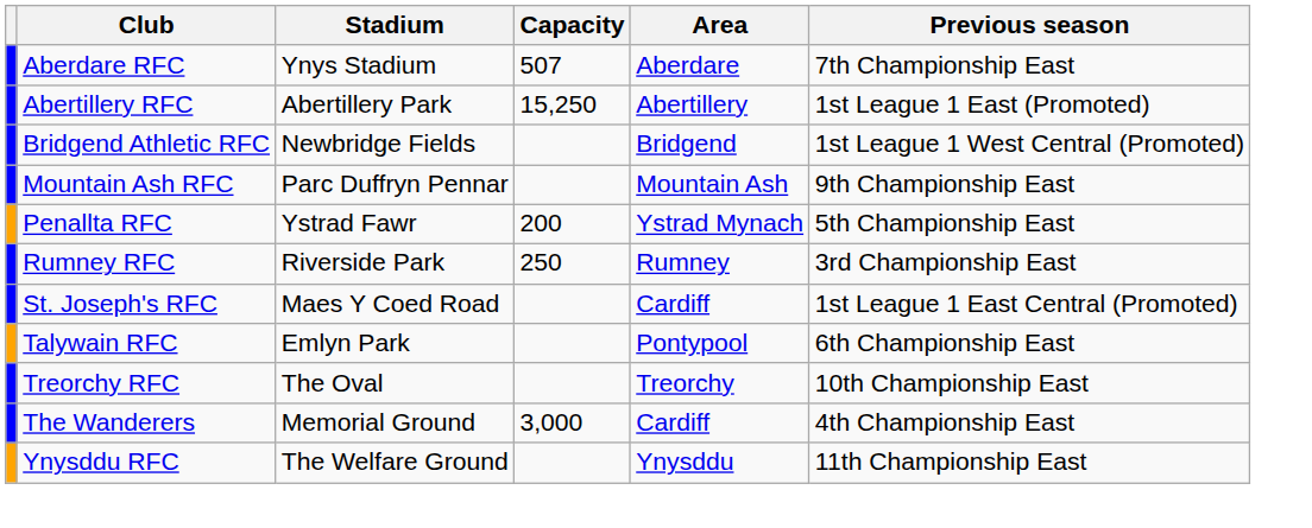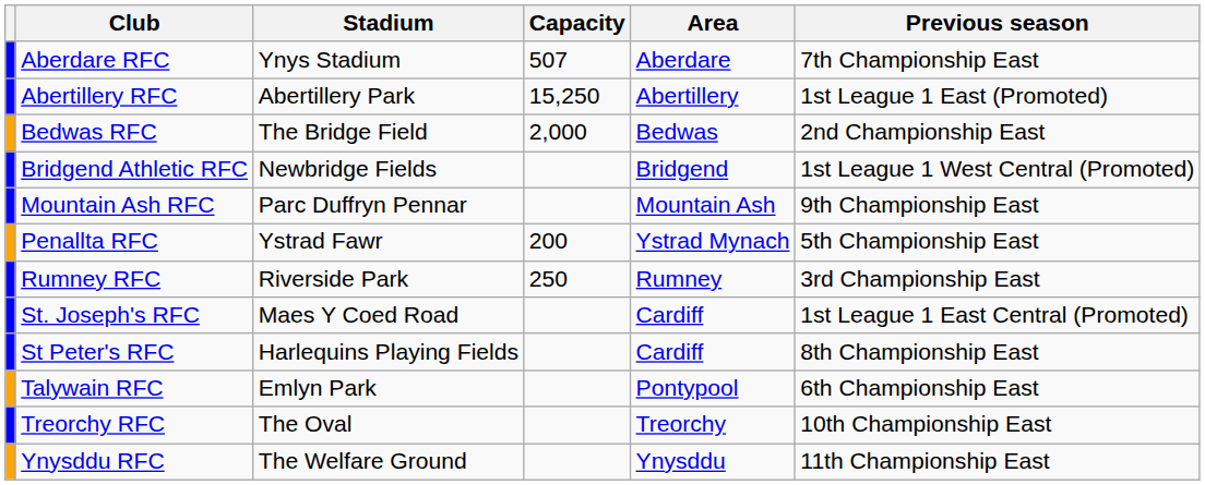+ row: Bedwas RFC | The Bridge Field | 2,000 | Bedwas | 2nd Championship East
+ row: St Peter's RFC | Harlequins Playing Fields | Cardiff | 8th Championship East
- row: The Wanderers | Memorial Ground | 3,000 | Cardiff | 4th Championship East
